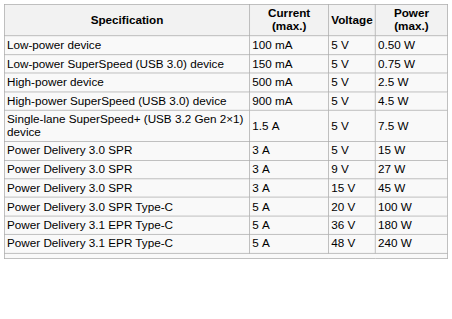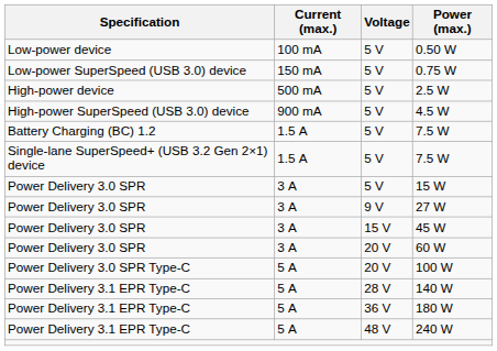+ row: Battery Charging (BC) 1.2 | 1.5 A | 5 V | 7.5 W
+ row: Power Delivery 3.0 SPR | 3 A | 20 V | 60 W
+ row: Power Delivery 3.1 EPR Type-C | 5 A | 28 V | 140 W
